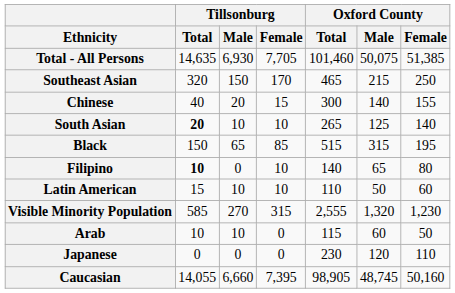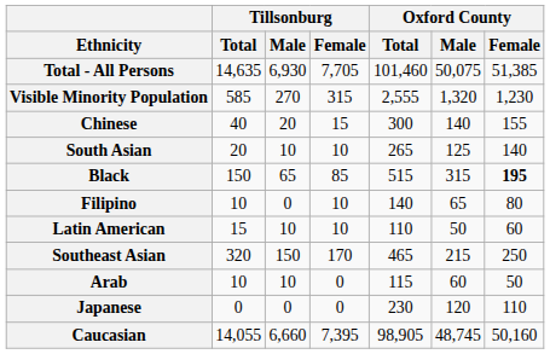rows swapped: Visible Minority Population <-> Southeast Asian
South Asian | Tillsonburg / Total: bold -> normal
Black | Oxford County / Female: normal -> bold
Filipino | Tillsonburg / Total: bold -> normal
